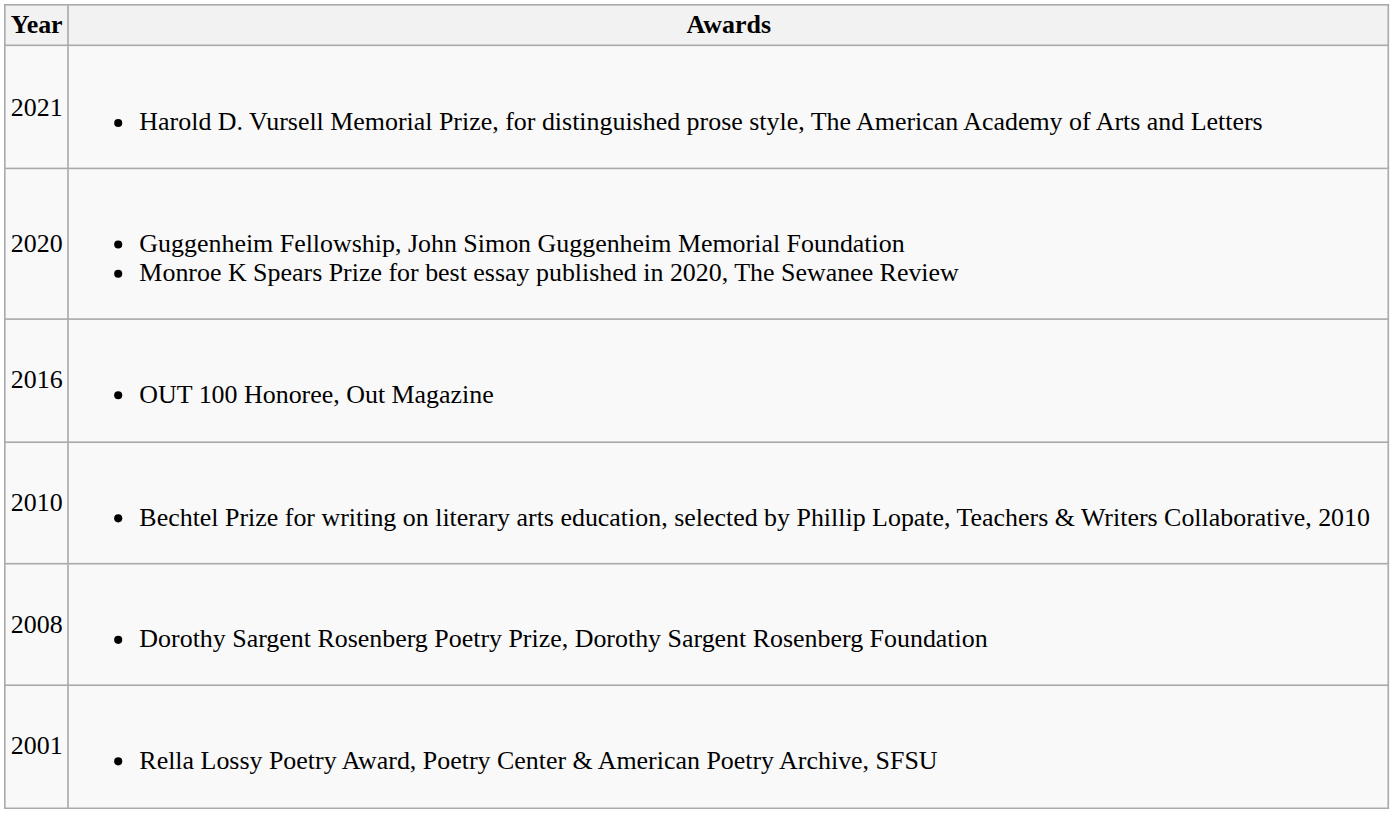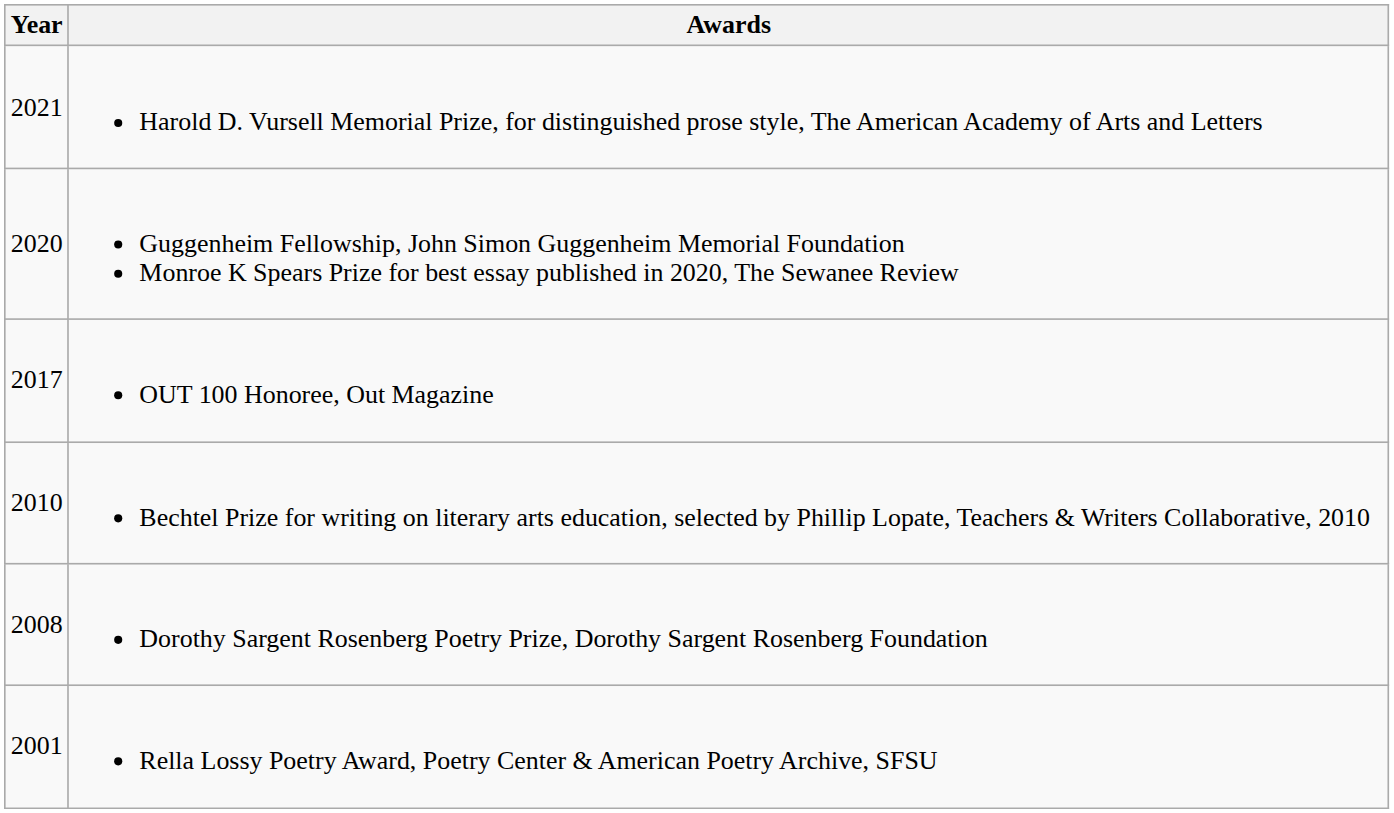OUT 100 Honoree, Out Magazine | Year: 2016 -> 2017
